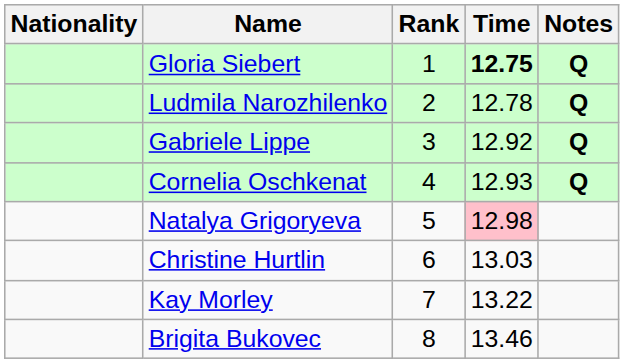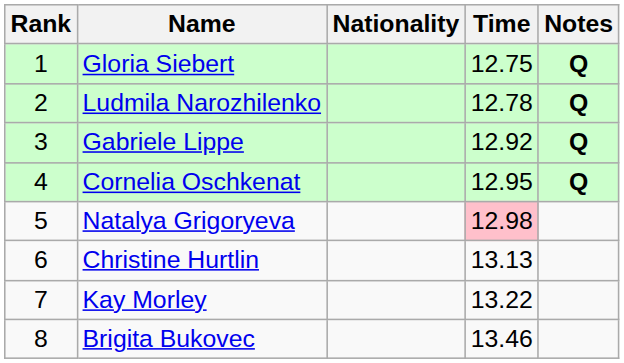columns swapped: Rank <-> Nationality
Gloria Siebert | Time: bold -> normal
Cornelia Oschkenat | Time: 12.93 -> 12.95
Christine Hurtlin | Time: 13.03 -> 13.13
